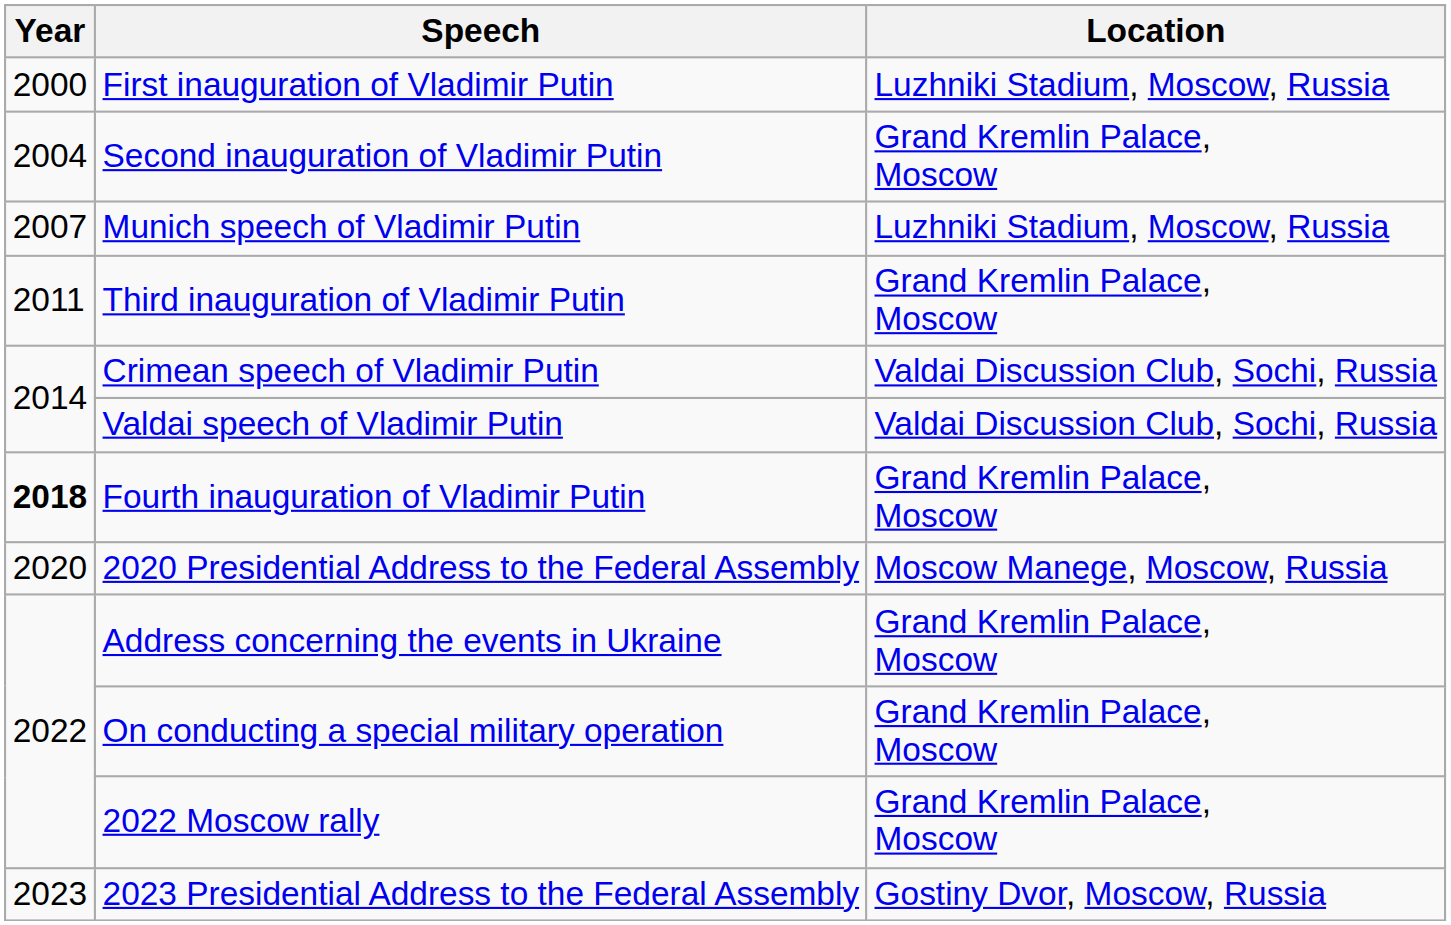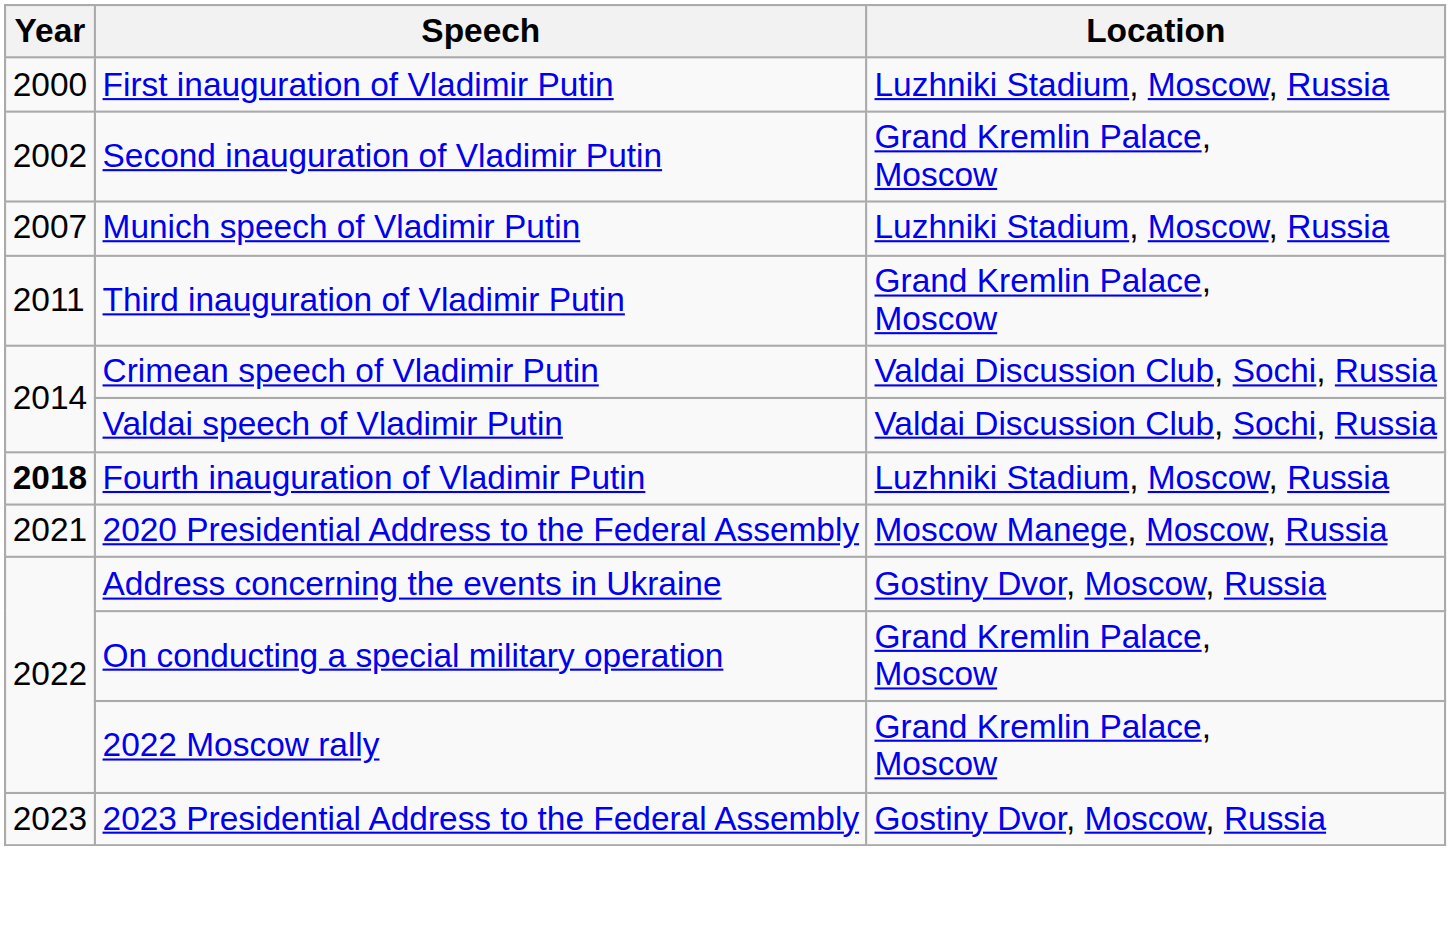Second inauguration of Vladimir Putin | Year: 2004 -> 2002
Fourth inauguration of Vladimir Putin | Location: Grand Kremlin Palace, Moscow -> Luzhniki Stadium, Moscow, Russia
2020 Presidential Address to the Federal Assembly | Year: 2020 -> 2021
Address concerning the events in Ukraine | Location: Grand Kremlin Palace, Moscow -> Gostiny Dvor, Moscow, Russia
